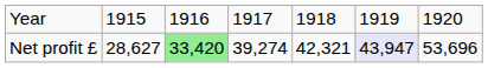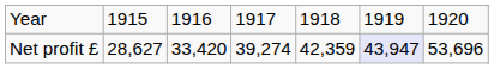Net profit £ | column 3: lightgreen background -> no background
Net profit £ | column 5: 42,321 -> 42,359
